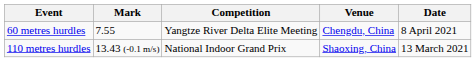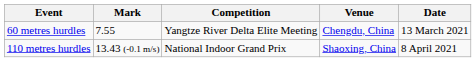60 metres hurdles | Date: 8 April 2021 -> 13 March 2021
110 metres hurdles | Date: 13 March 2021 -> 8 April 2021
